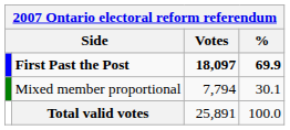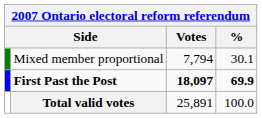rows swapped: First Past the Post <-> Mixed member proportional
